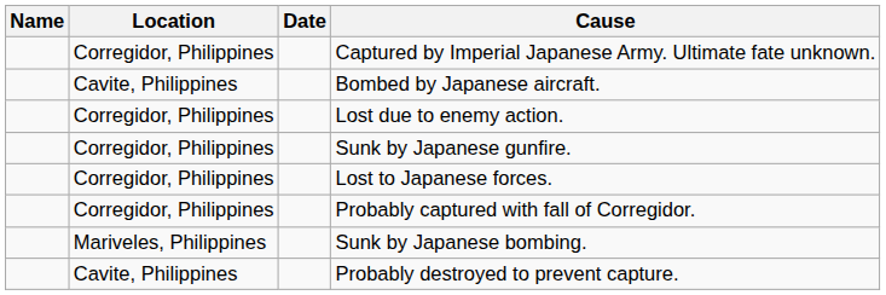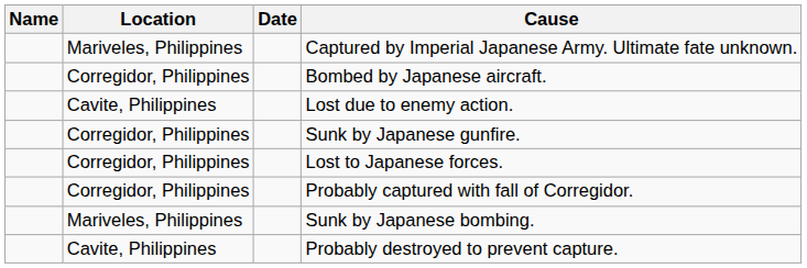Captured by Imperial Japanese Army. Ultimate fate unknown. | Location: Corregidor, Philippines -> Mariveles, Philippines
Bombed by Japanese aircraft. | Location: Cavite, Philippines -> Corregidor, Philippines
Lost due to enemy action. | Location: Corregidor, Philippines -> Cavite, Philippines
